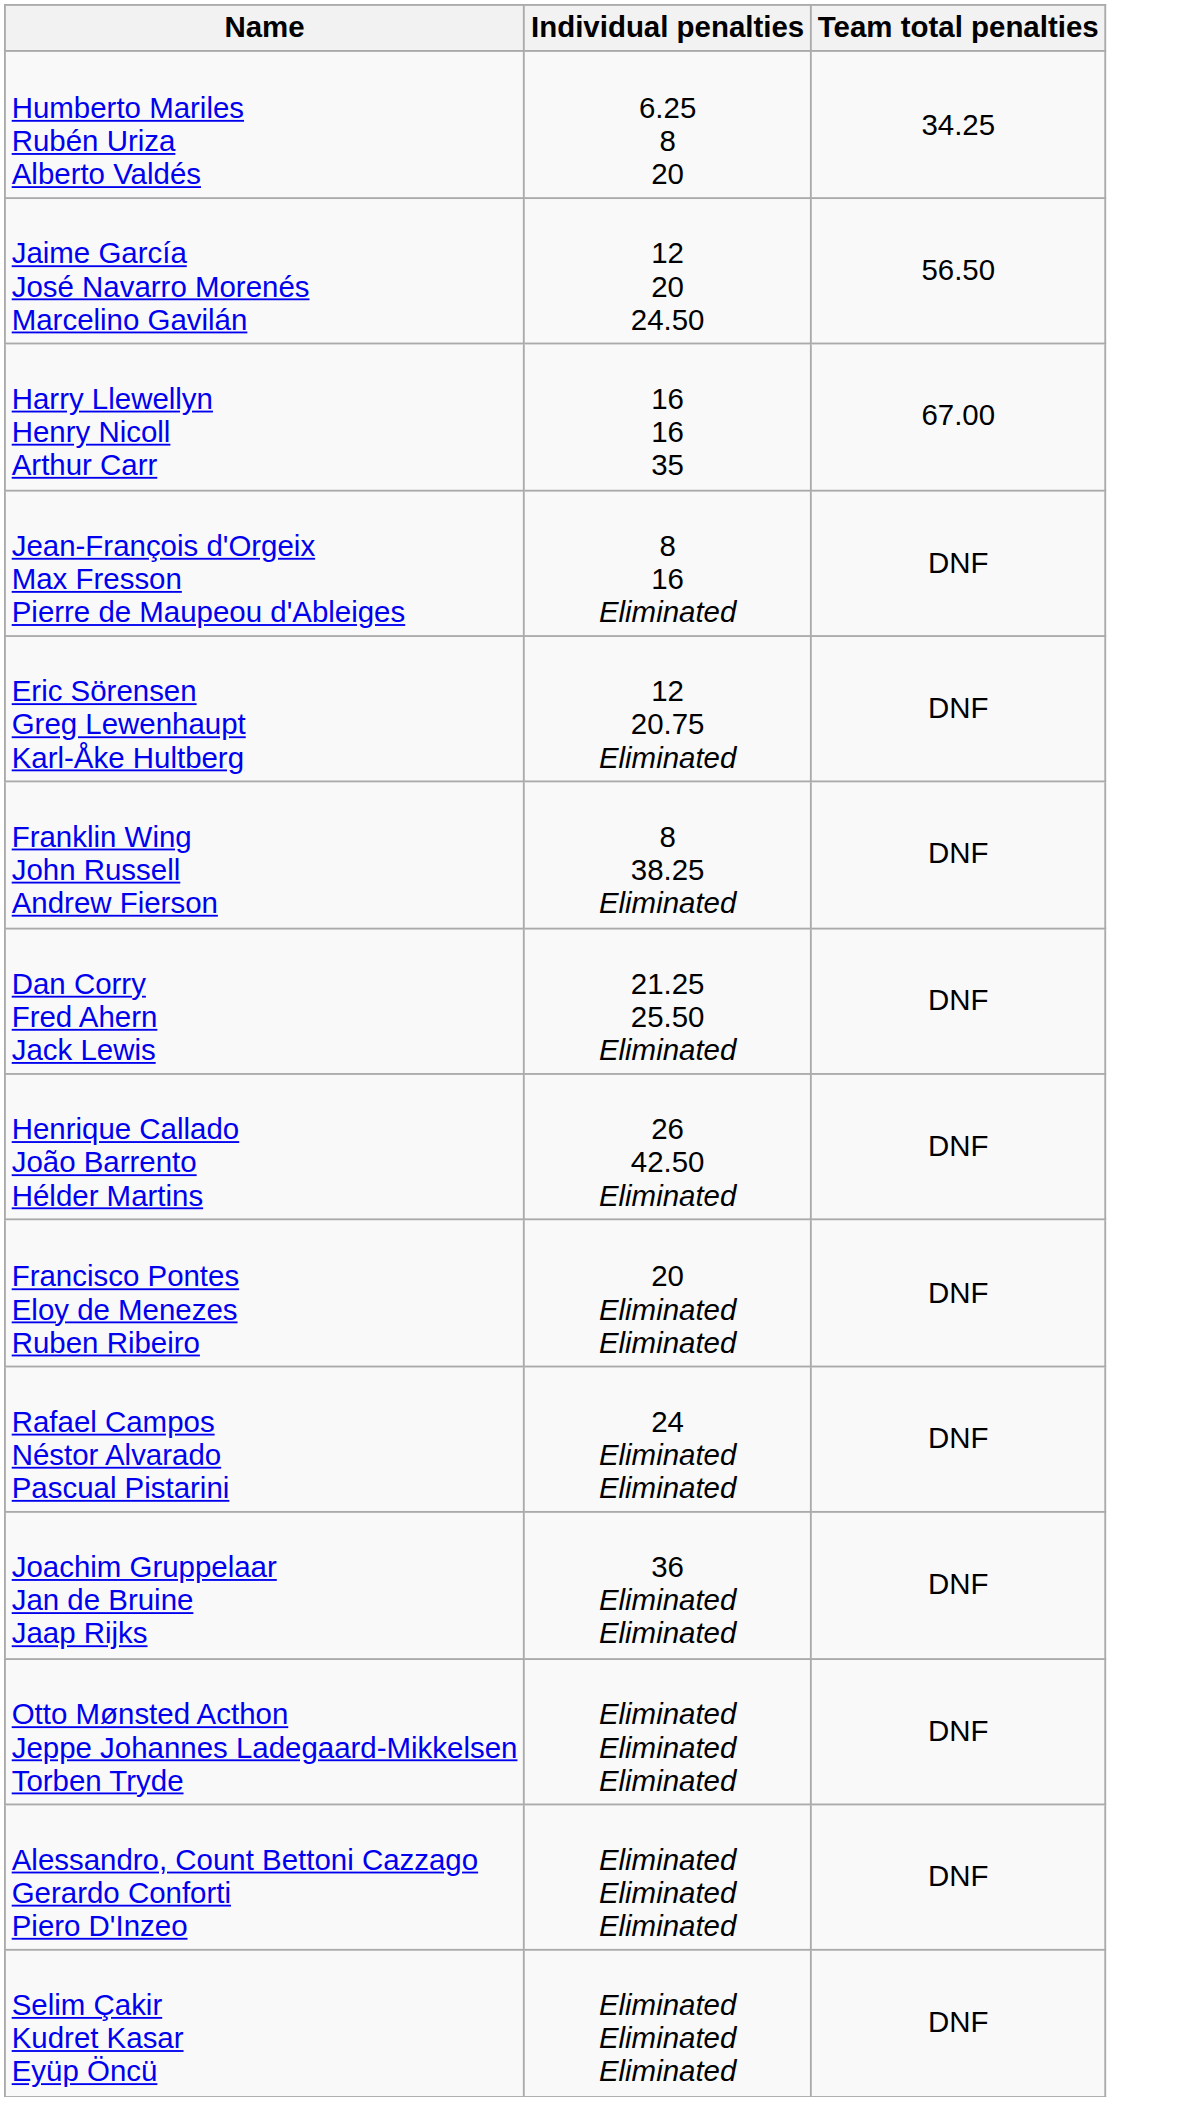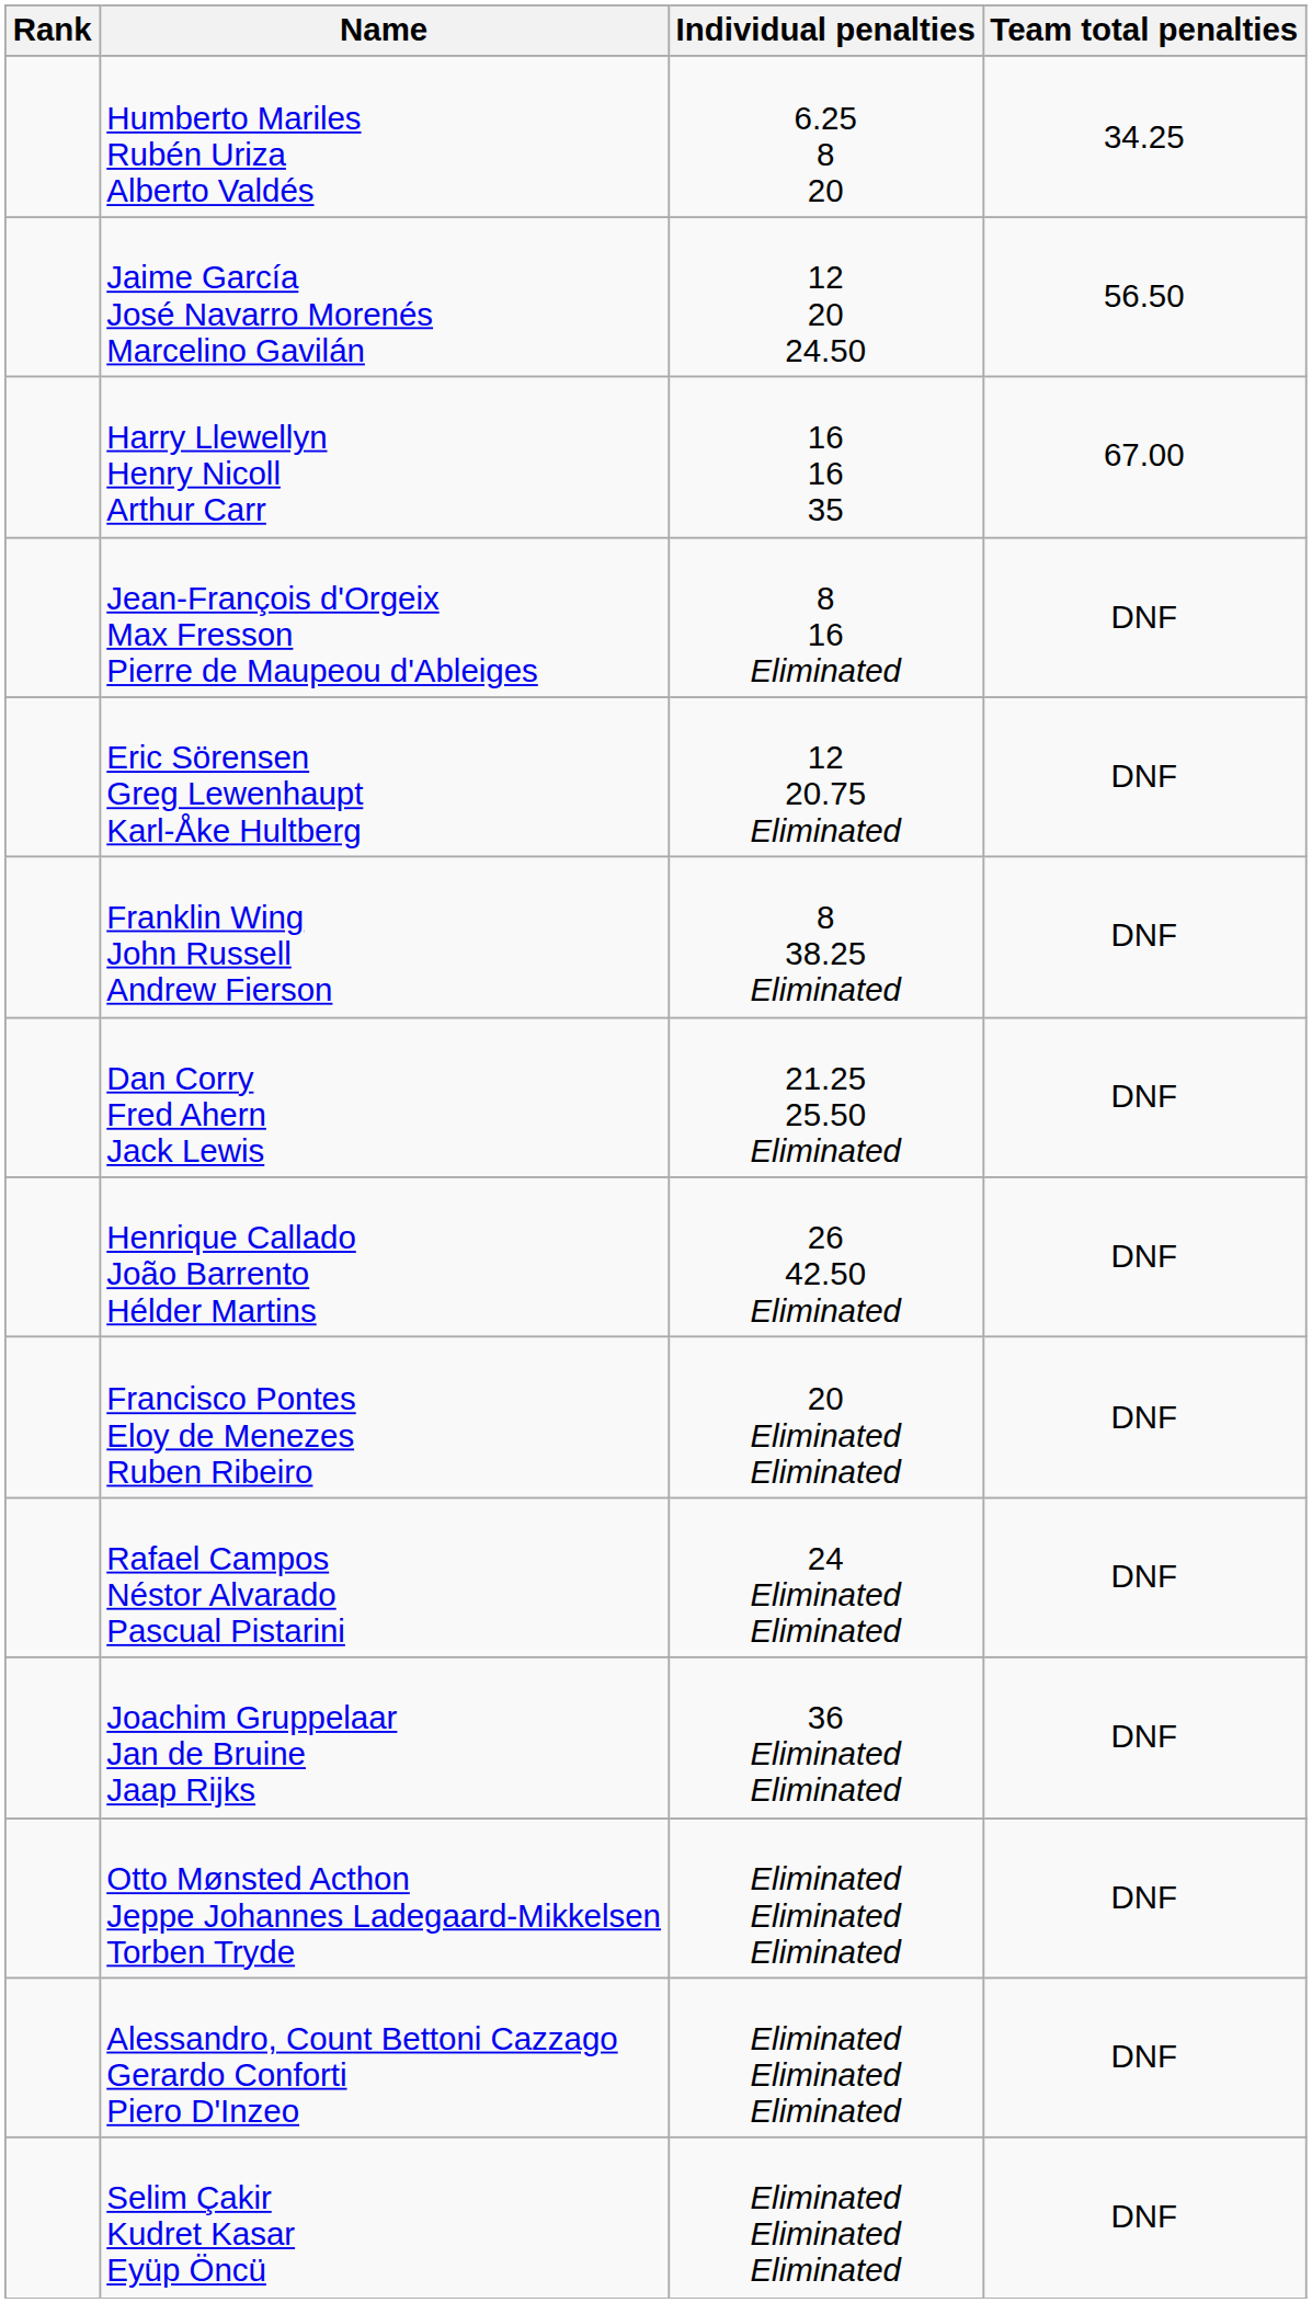+ column: Rank
